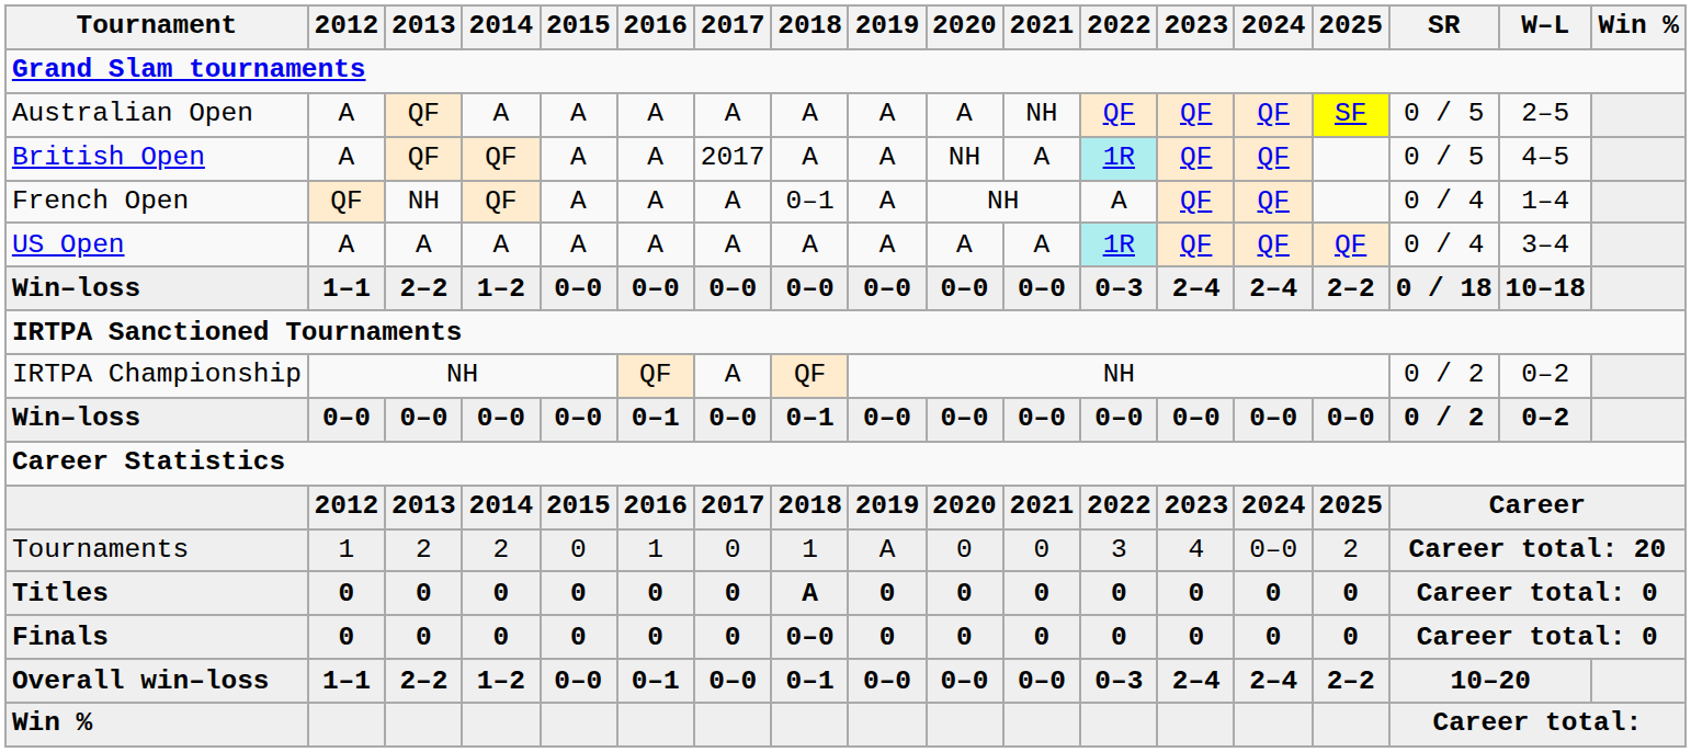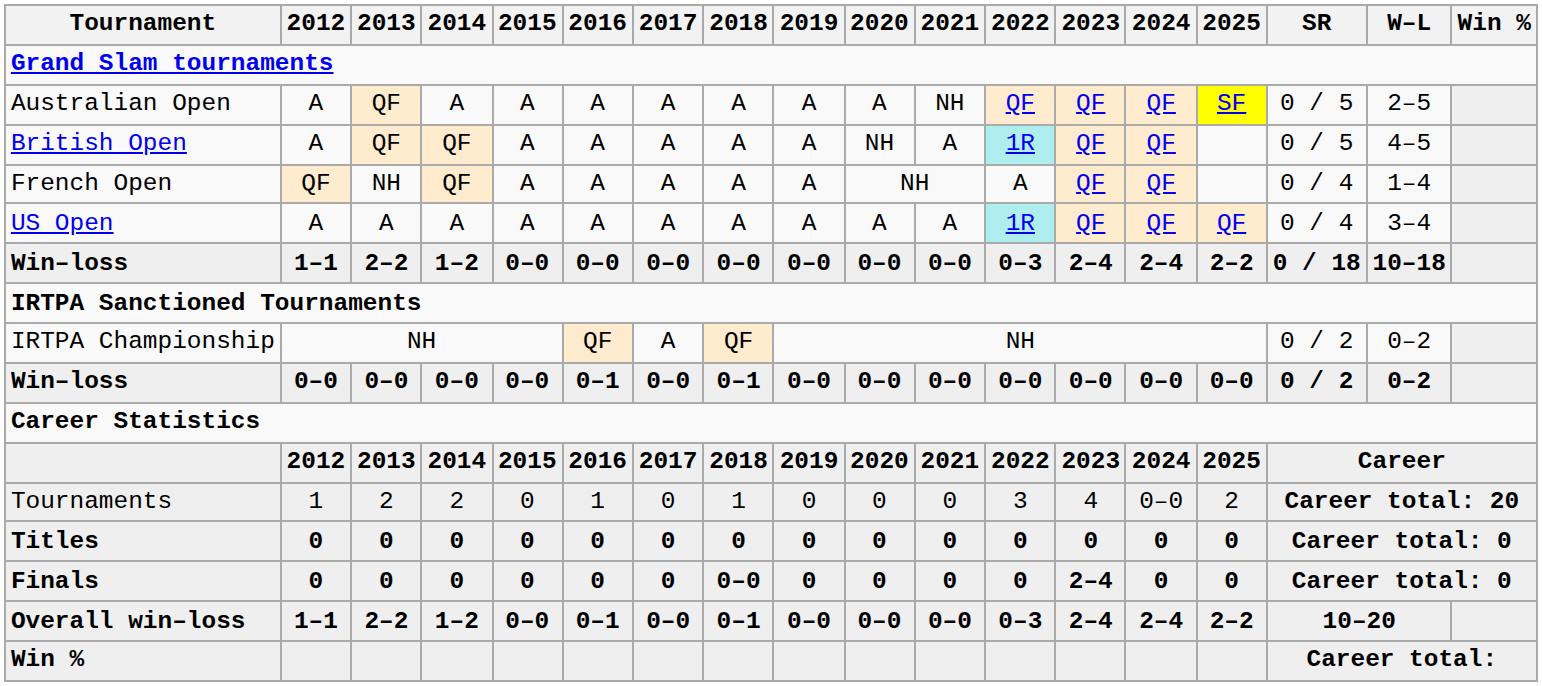British Open | 2017: 2017 -> A
French Open | 2018: 0–1 -> A
Tournaments | 2019: A -> 0
Titles | 2018: A -> 0
Finals | 2023: 0 -> 2–4
